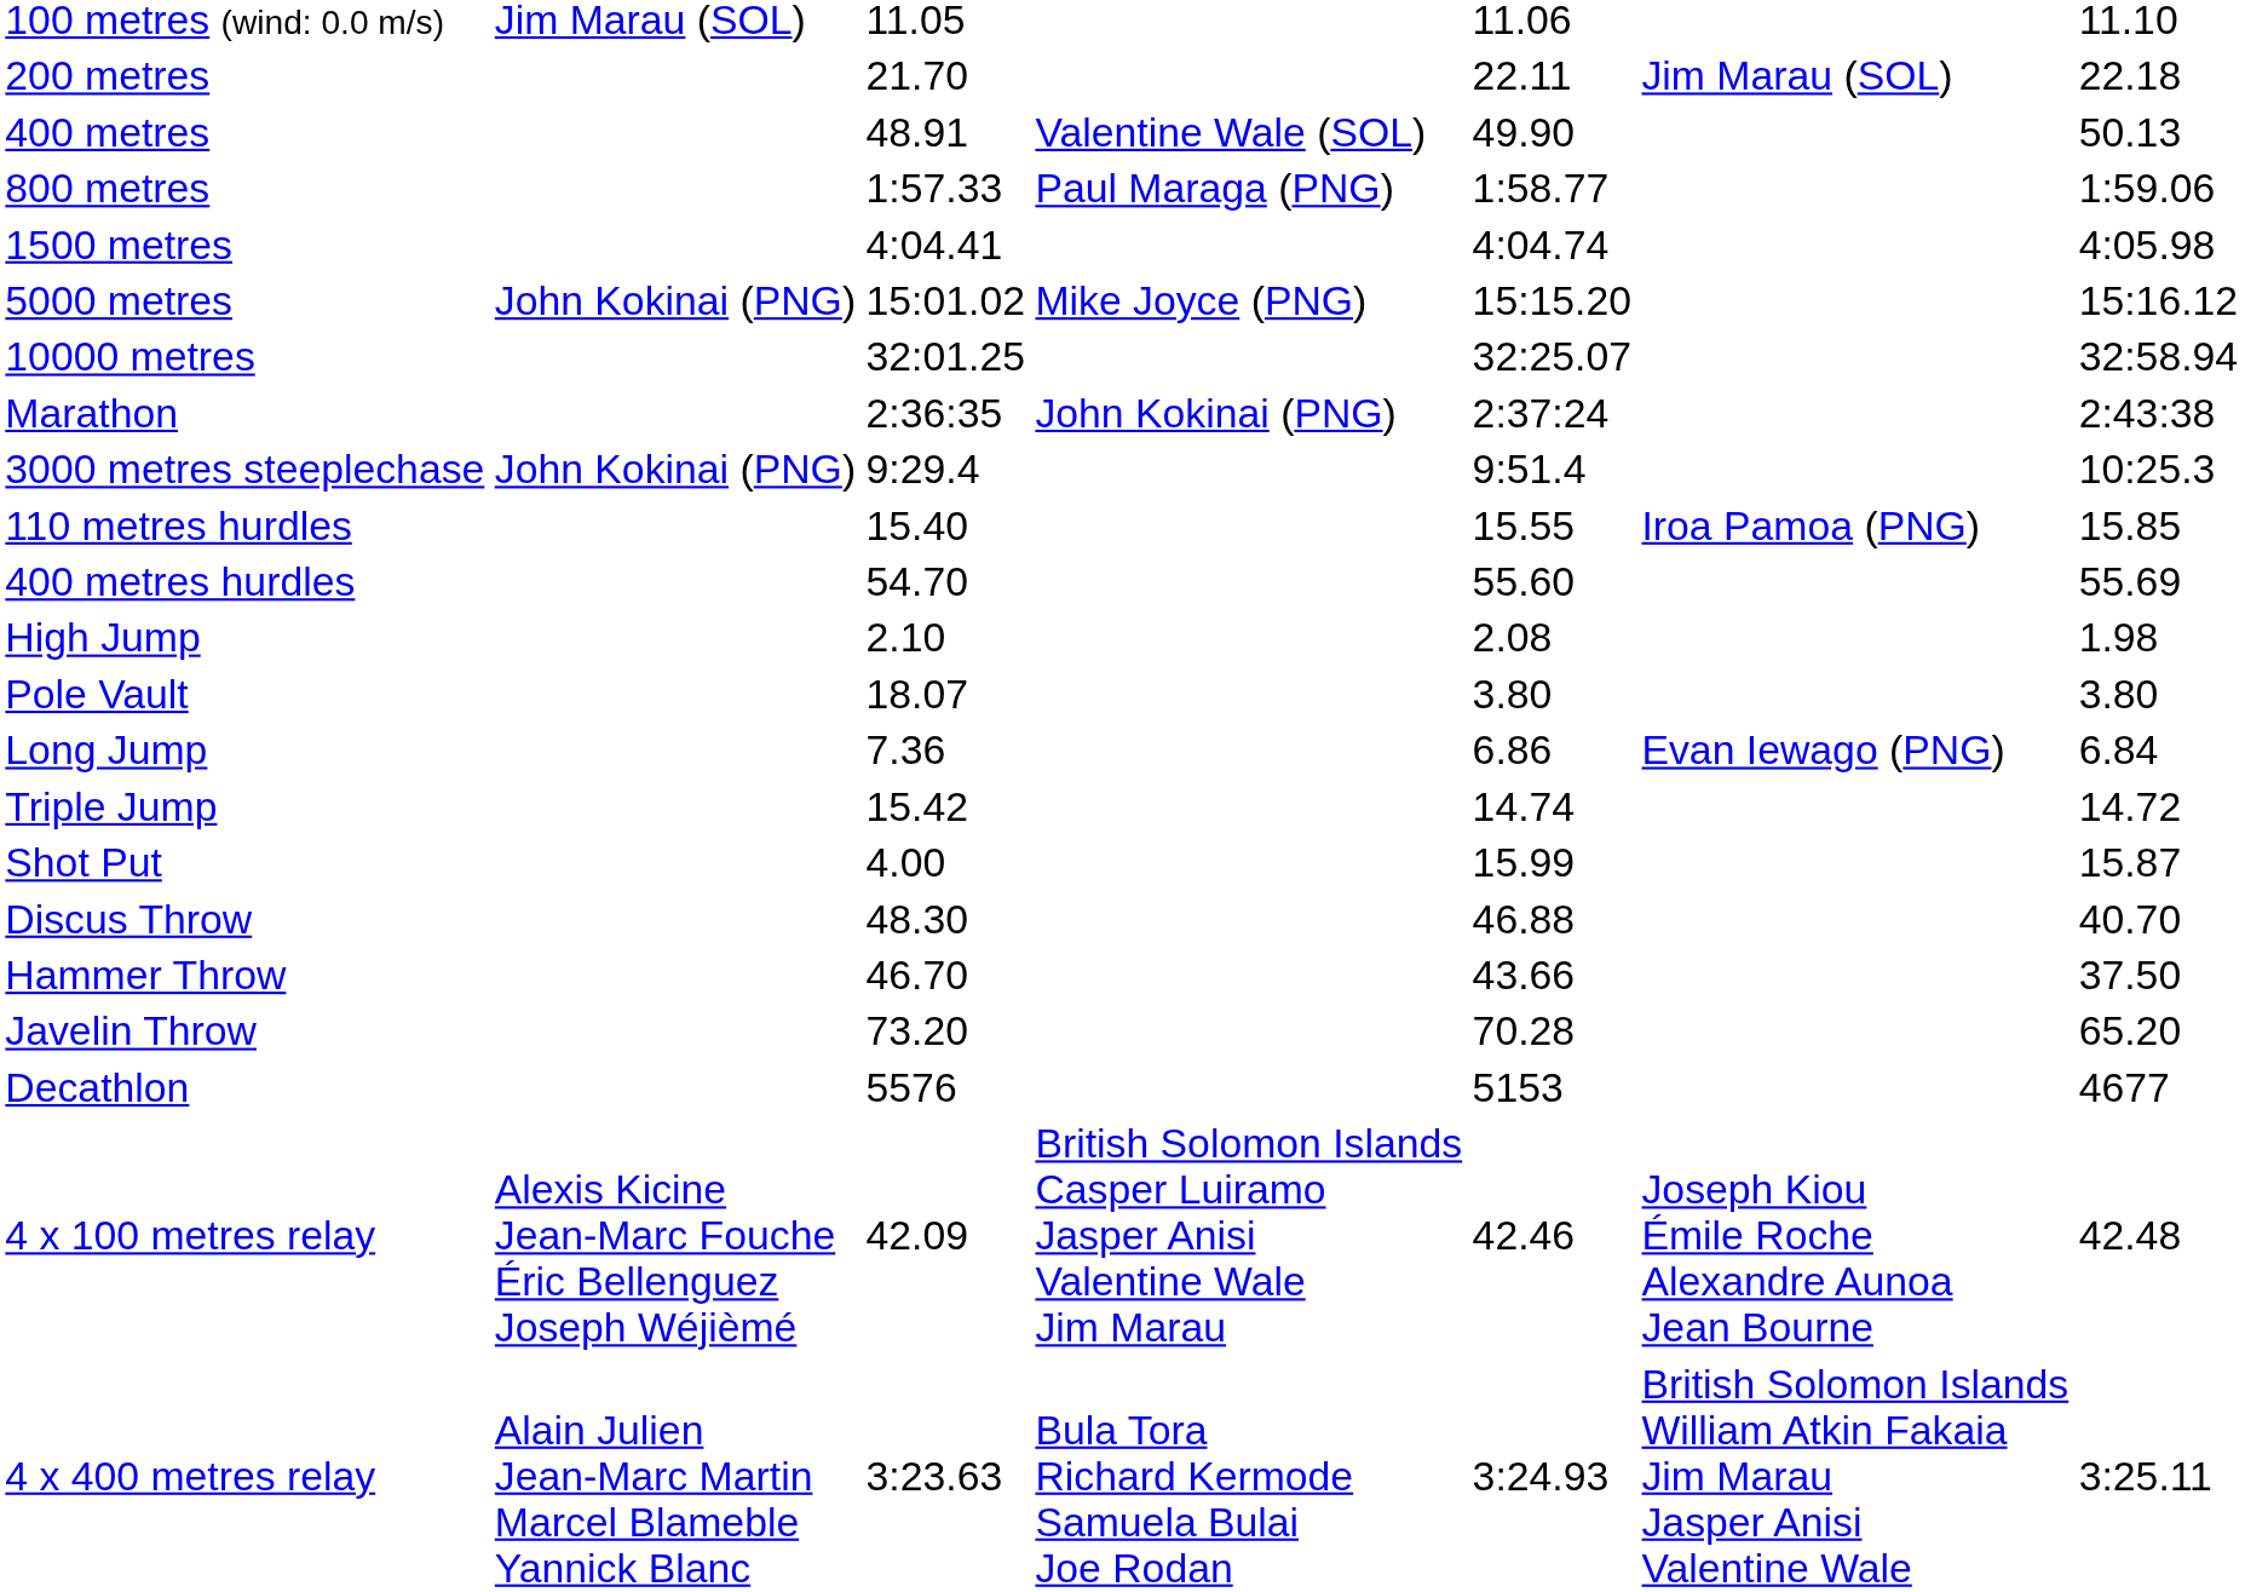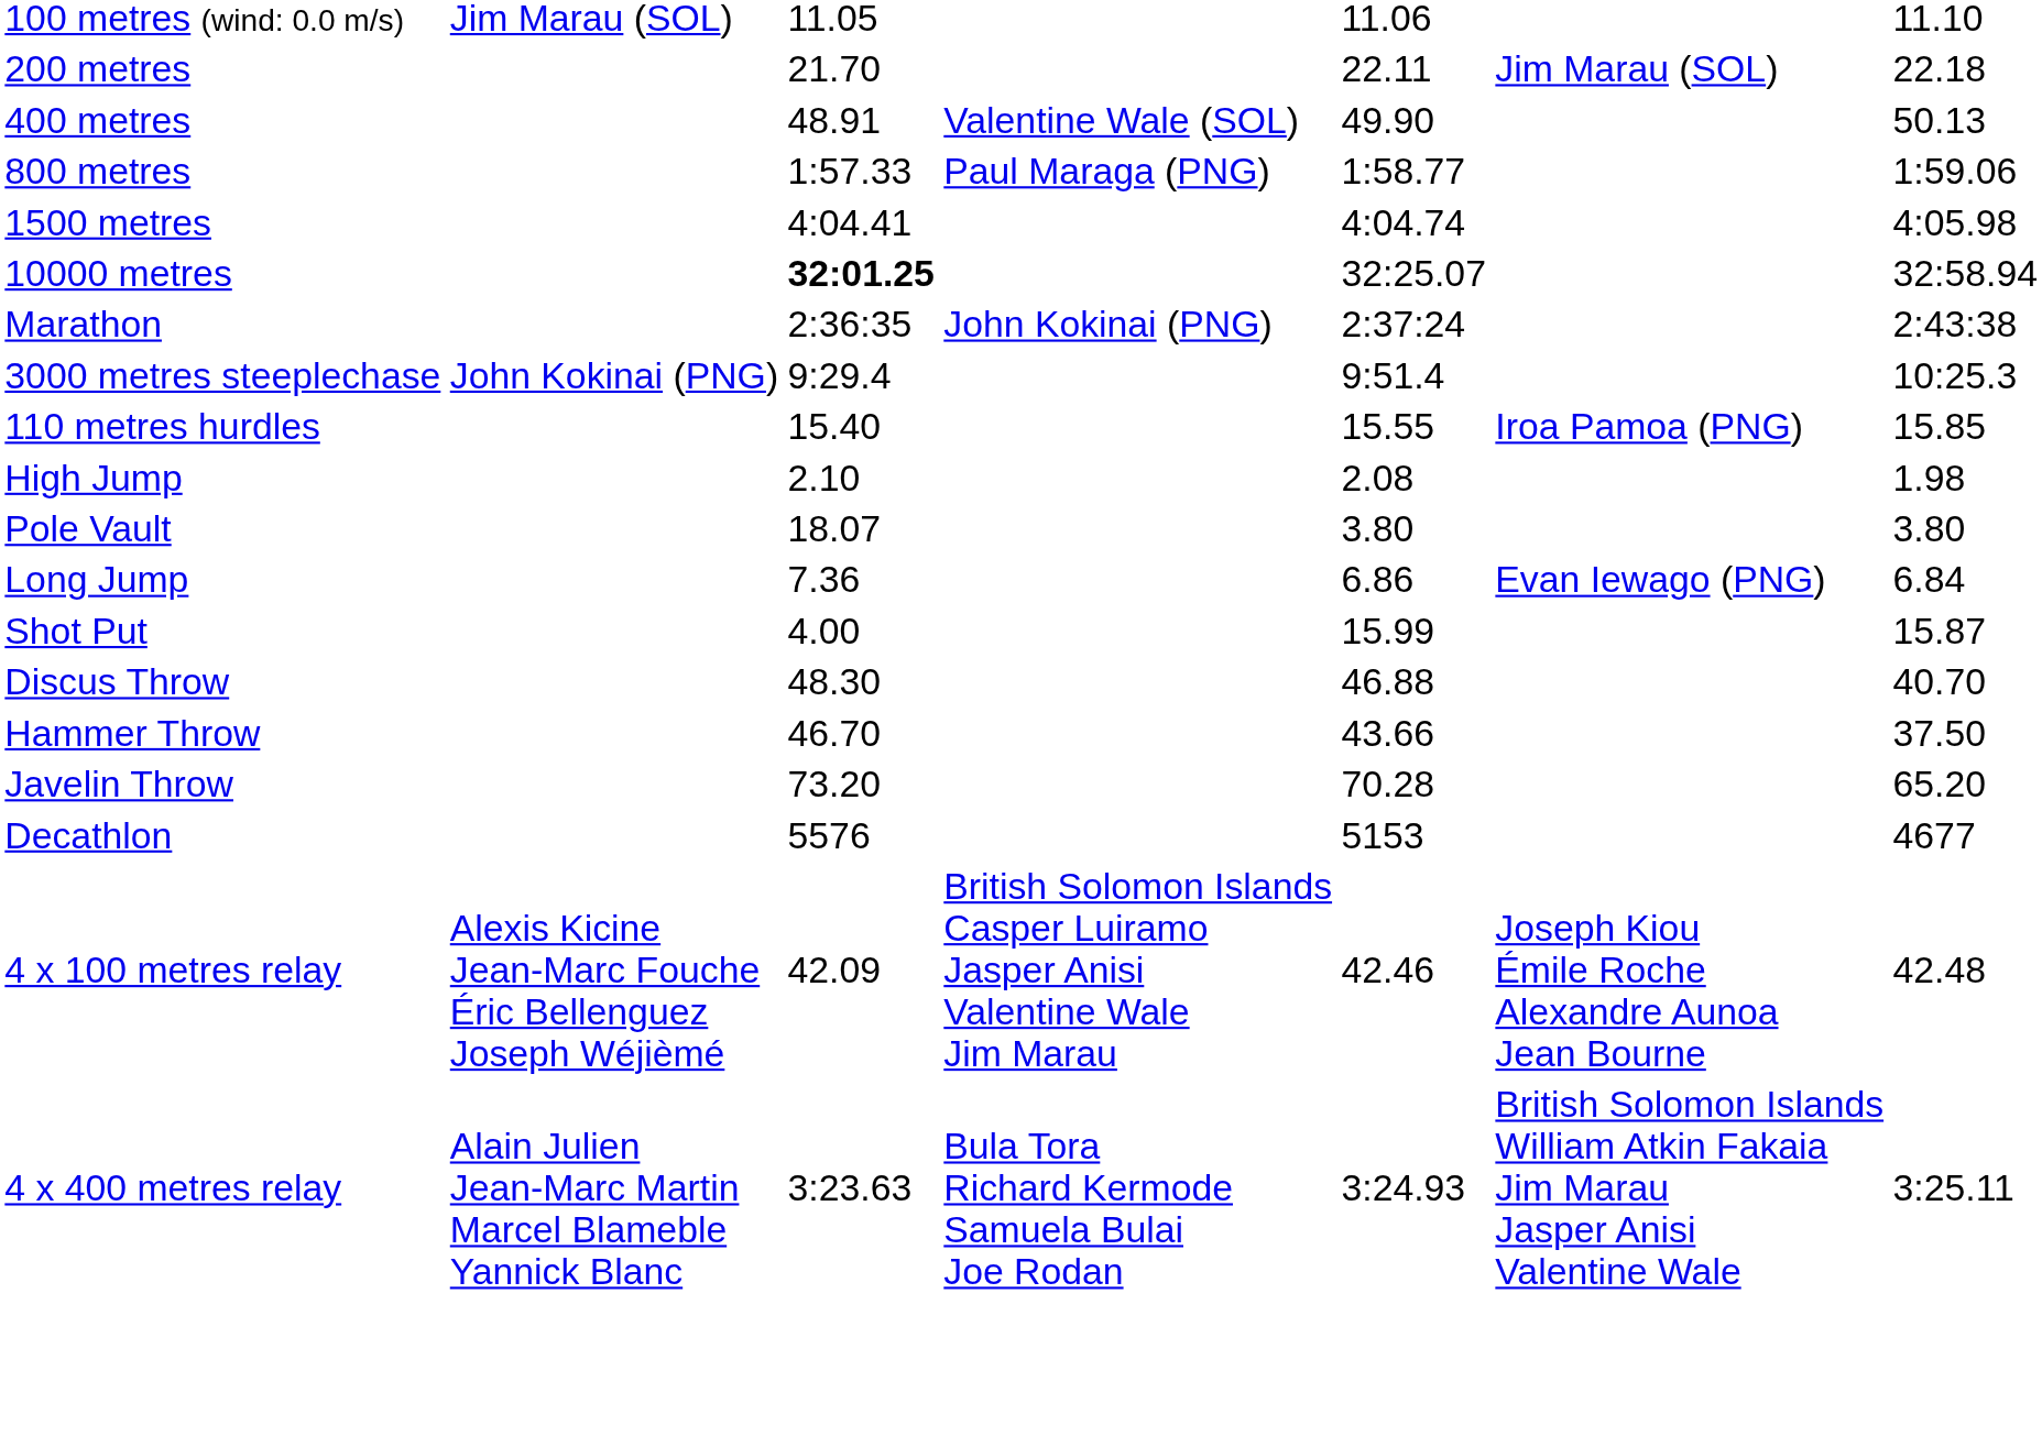- row: 5000 metres | John Kokinai (PNG) | 15:01.02 | Mike Joyce (PNG) | 15:15.20 | 15:16.12
10000 metres | column 3: normal -> bold
- row: 400 metres hurdles | 54.70 | 55.60 | 55.69
- row: Triple Jump | 15.42 | 14.74 | 14.72
